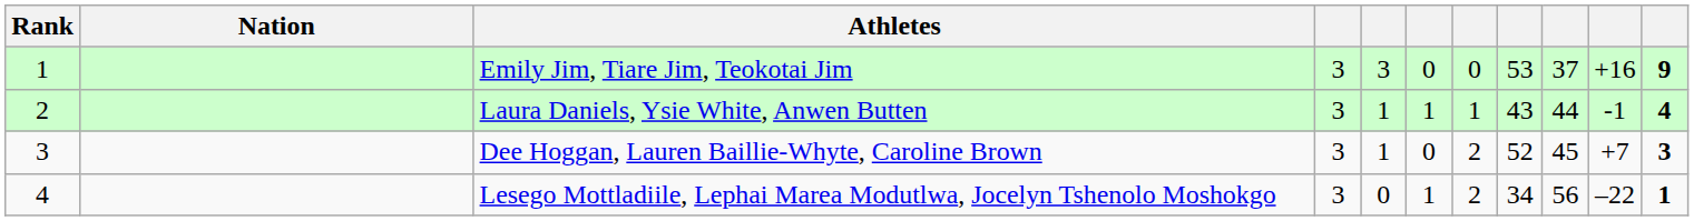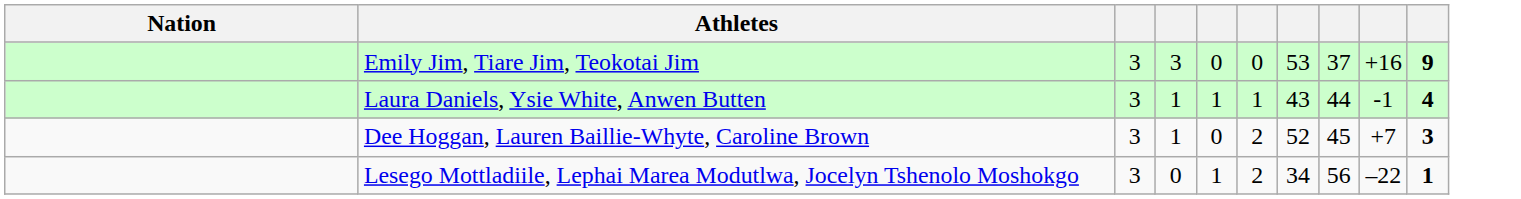- column: Rank | 1 | 2 | 3 | 4
